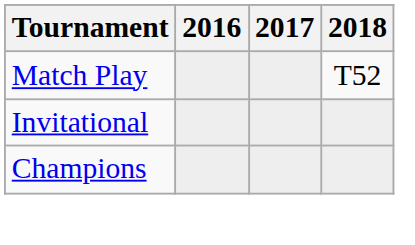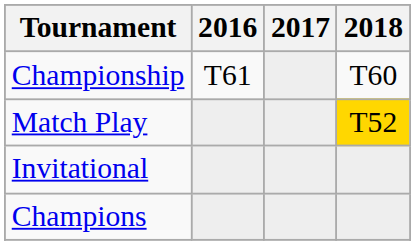+ row: Championship | T61 | T60
Match Play | 2018: no background -> gold background
